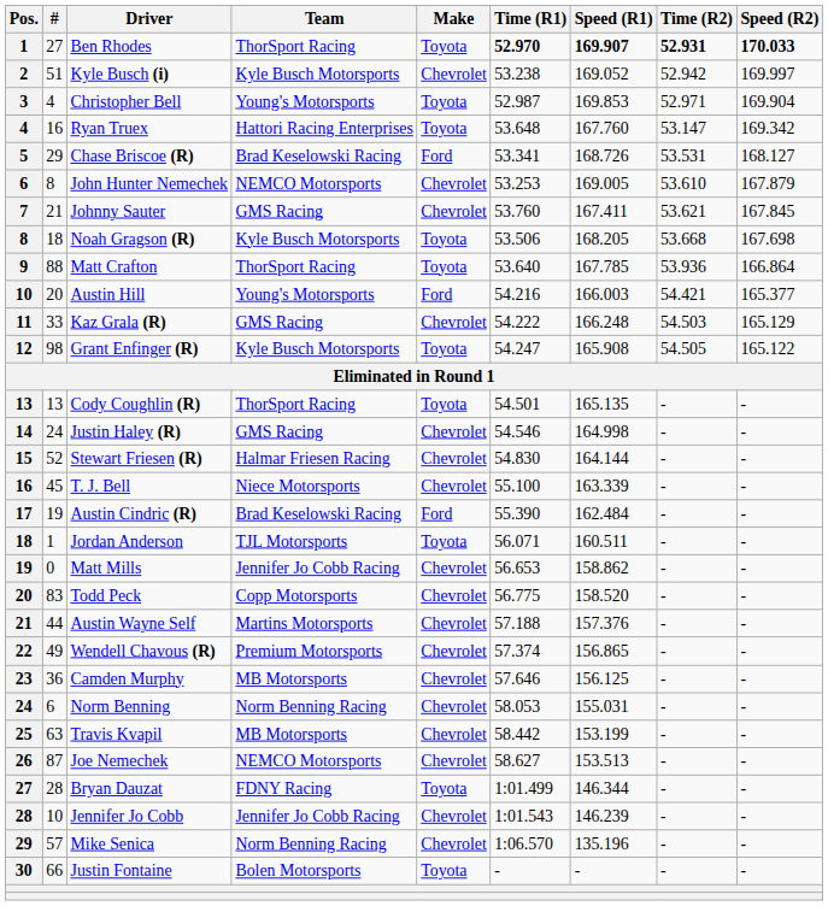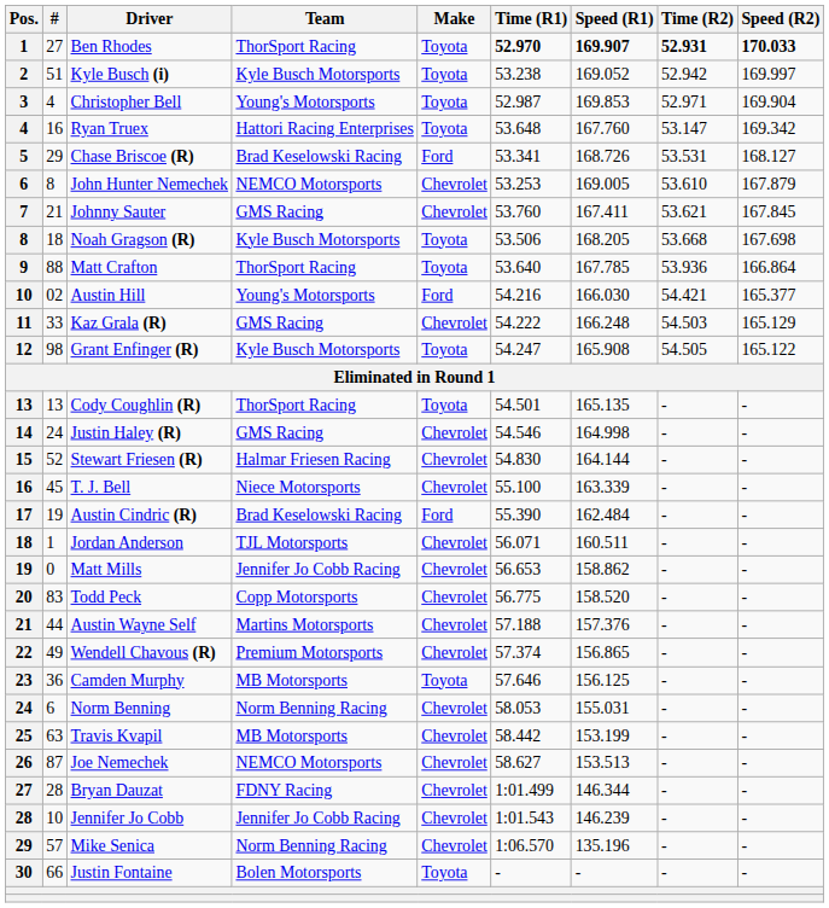Kyle Busch (i) | Make: Chevrolet -> Toyota
Austin Hill | #: 20 -> 02
Austin Hill | Speed (R1): 166.003 -> 166.030
Jordan Anderson | Make: Toyota -> Chevrolet
Camden Murphy | Make: Chevrolet -> Toyota
Bryan Dauzat | Make: Toyota -> Chevrolet
